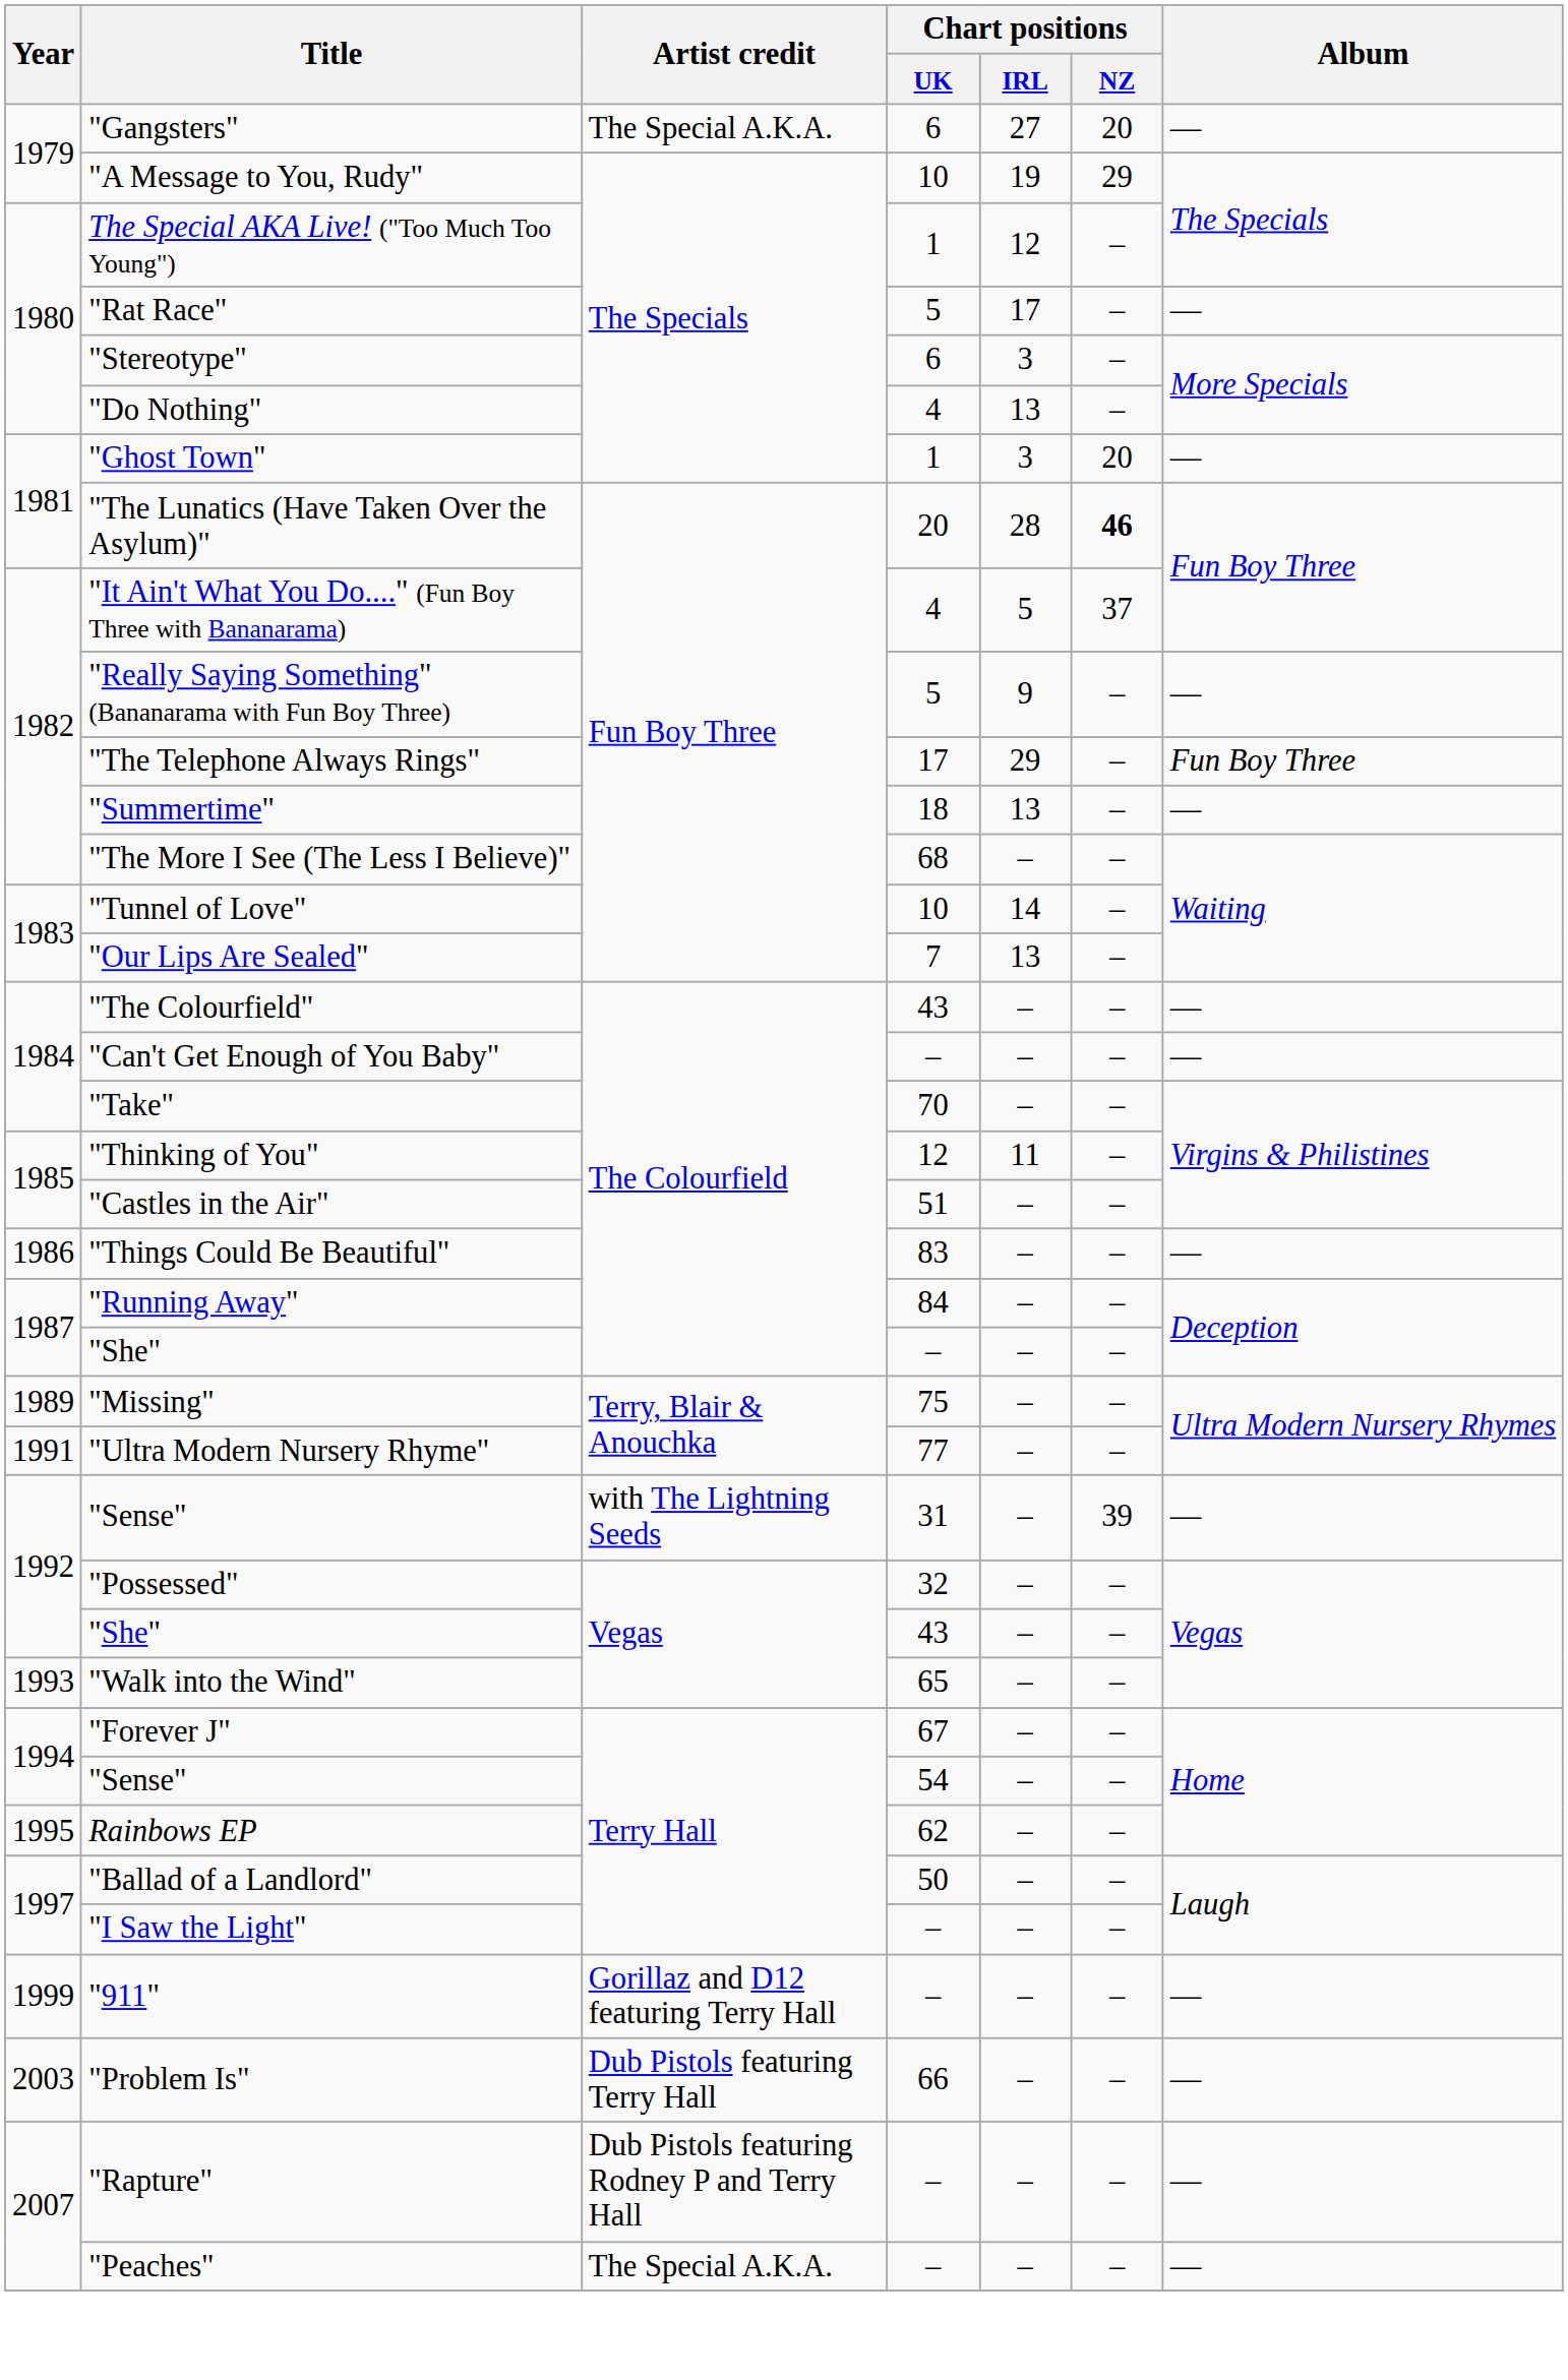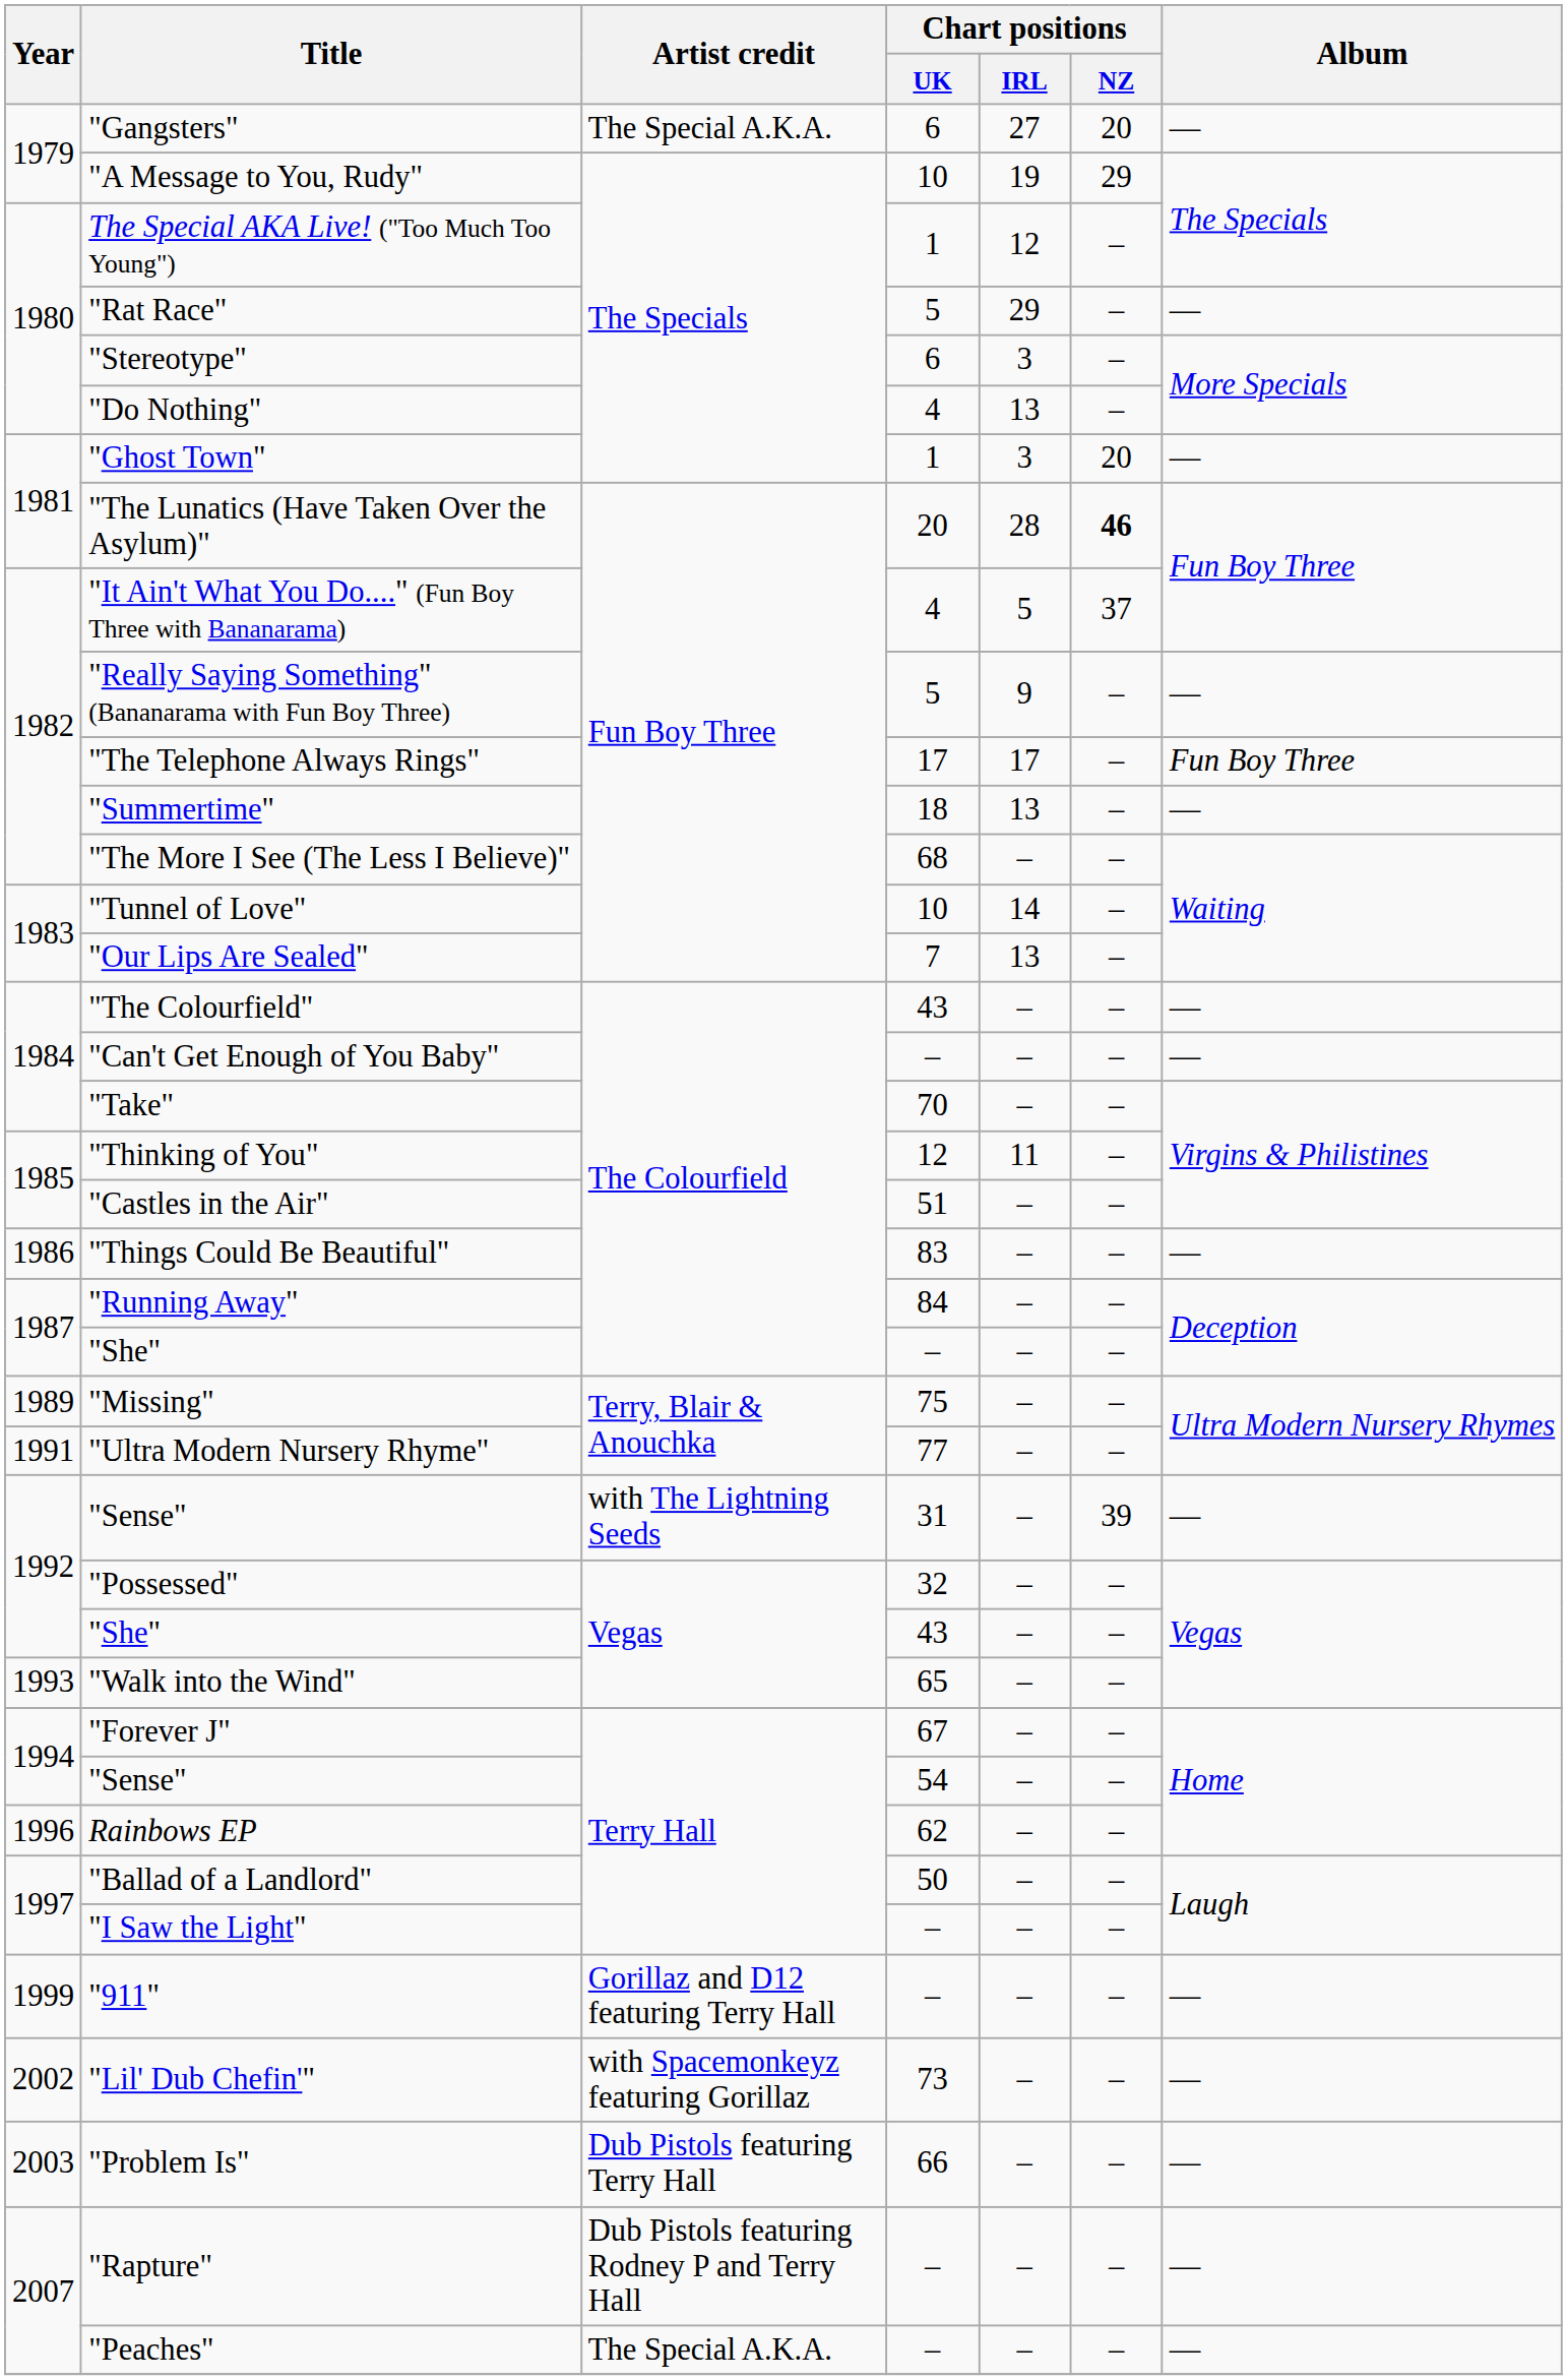"Rat Race" | Chart positions / IRL: 17 -> 29
"The Telephone Always Rings" | Chart positions / IRL: 29 -> 17
Rainbows EP | Year: 1995 -> 1996
+ row: 2002 | "Lil' Dub Chefin'" | with Spacemonkeyz featuring Gorillaz | 73 | – | – | —
